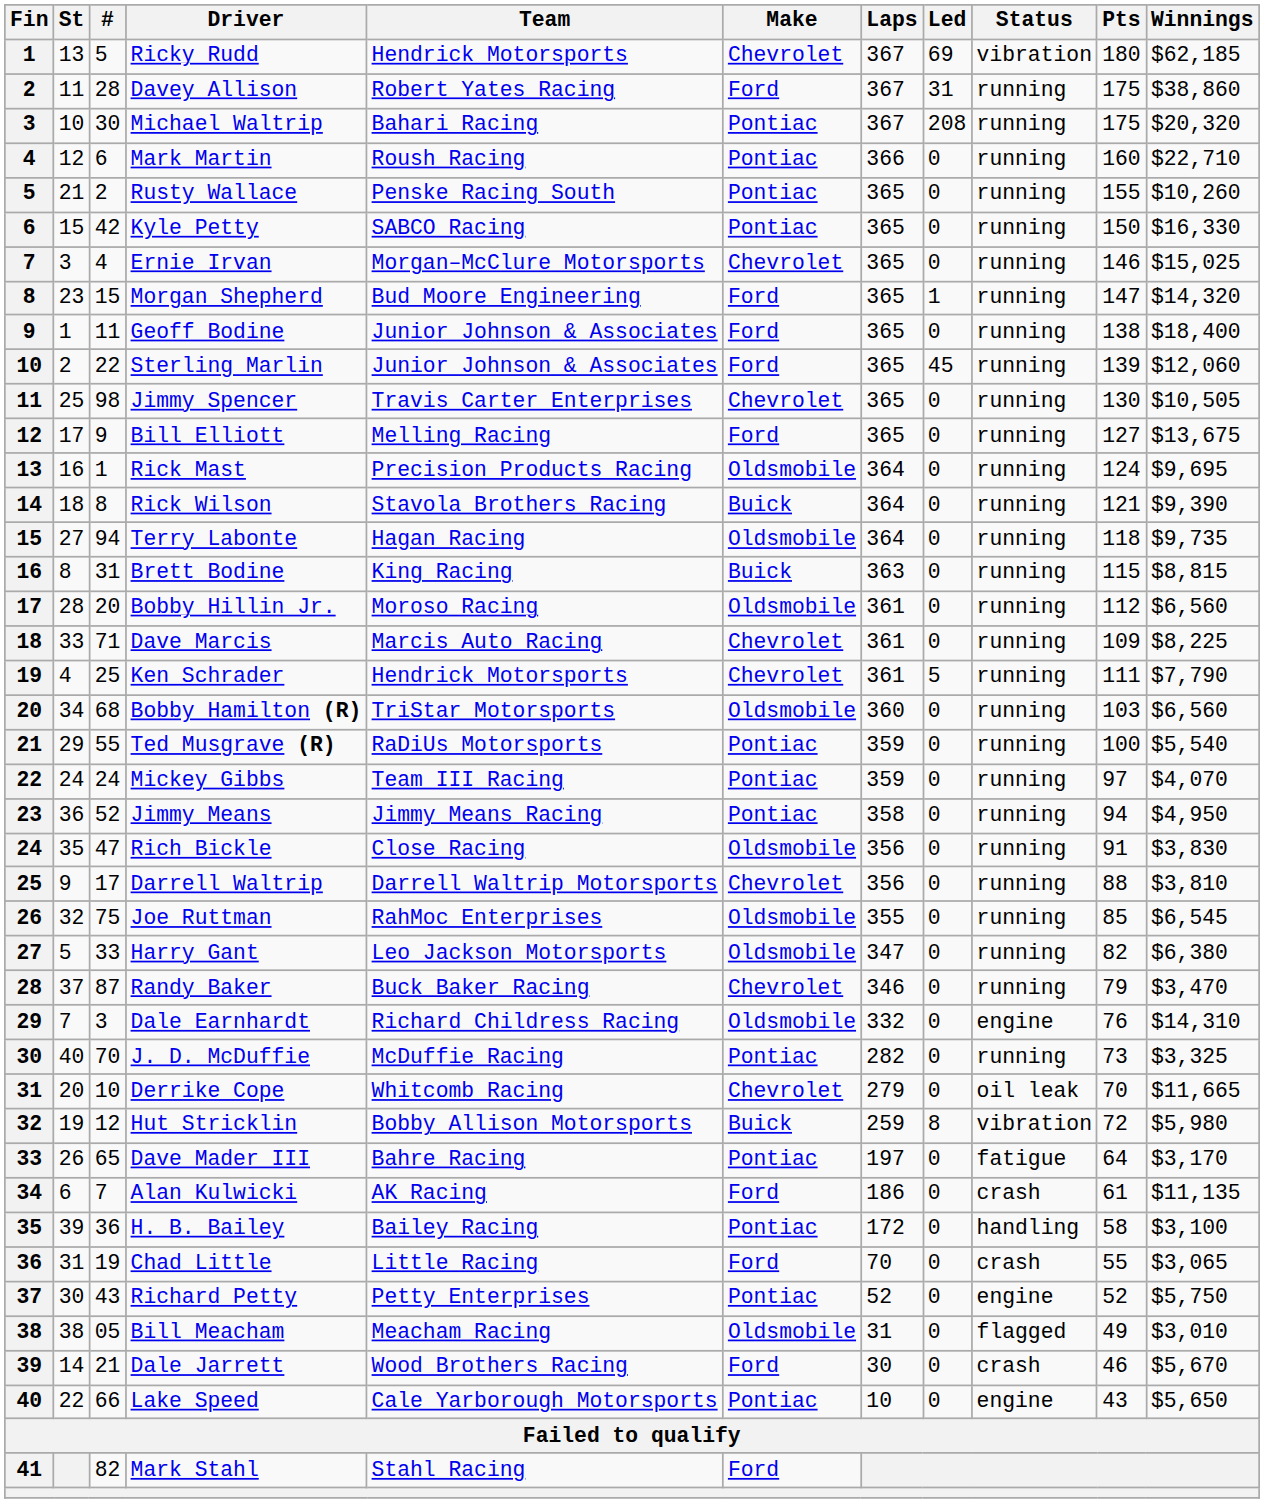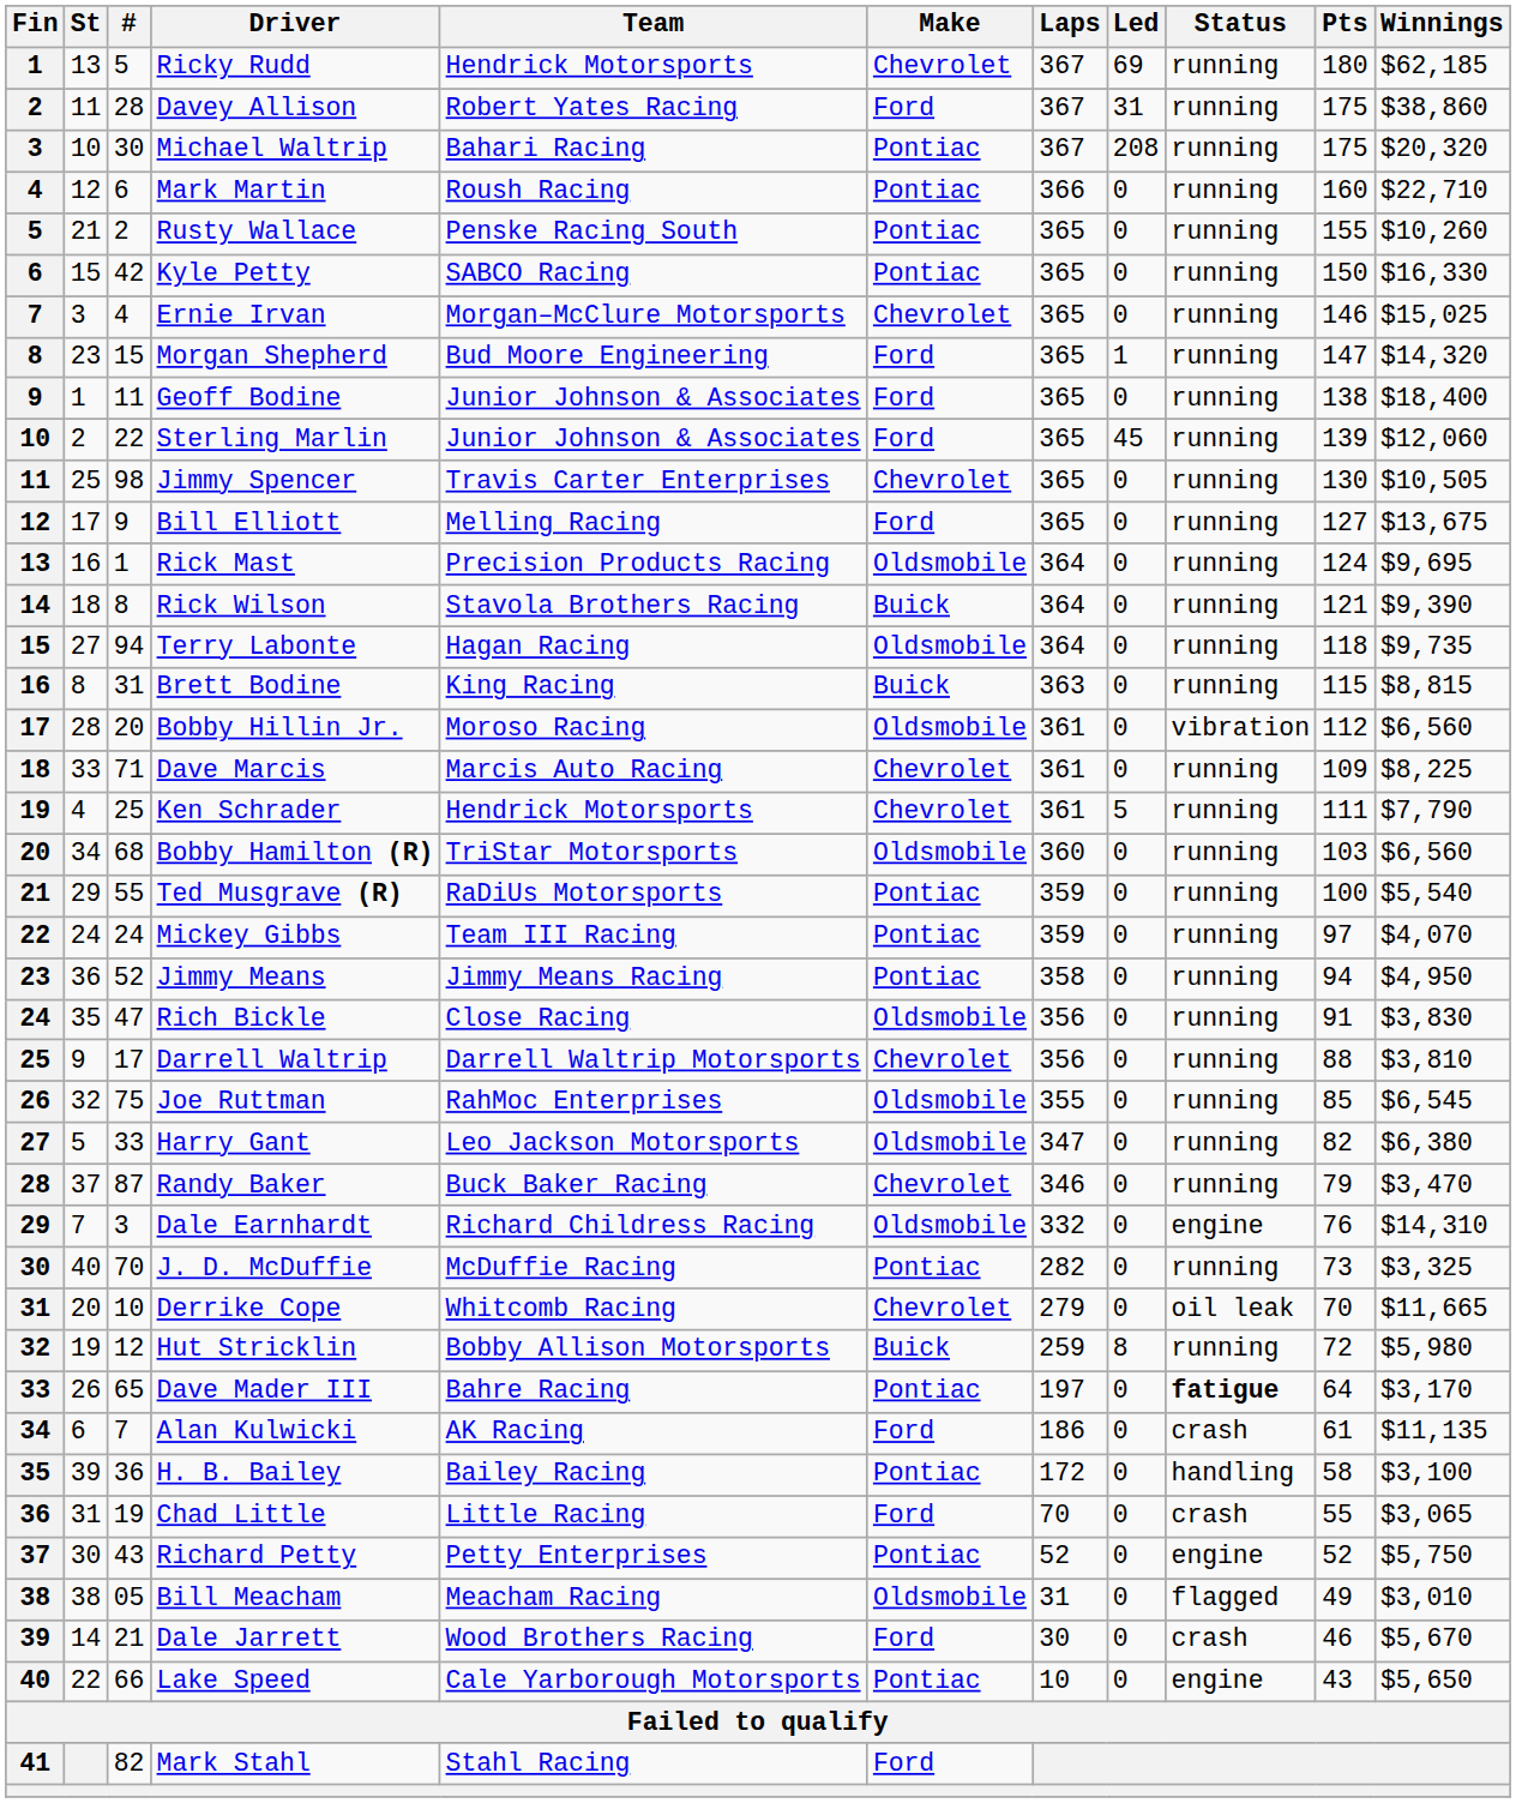Ricky Rudd | Status: vibration -> running
Bobby Hillin Jr. | Status: running -> vibration
Hut Stricklin | Status: vibration -> running
Dave Mader III | Status: normal -> bold
